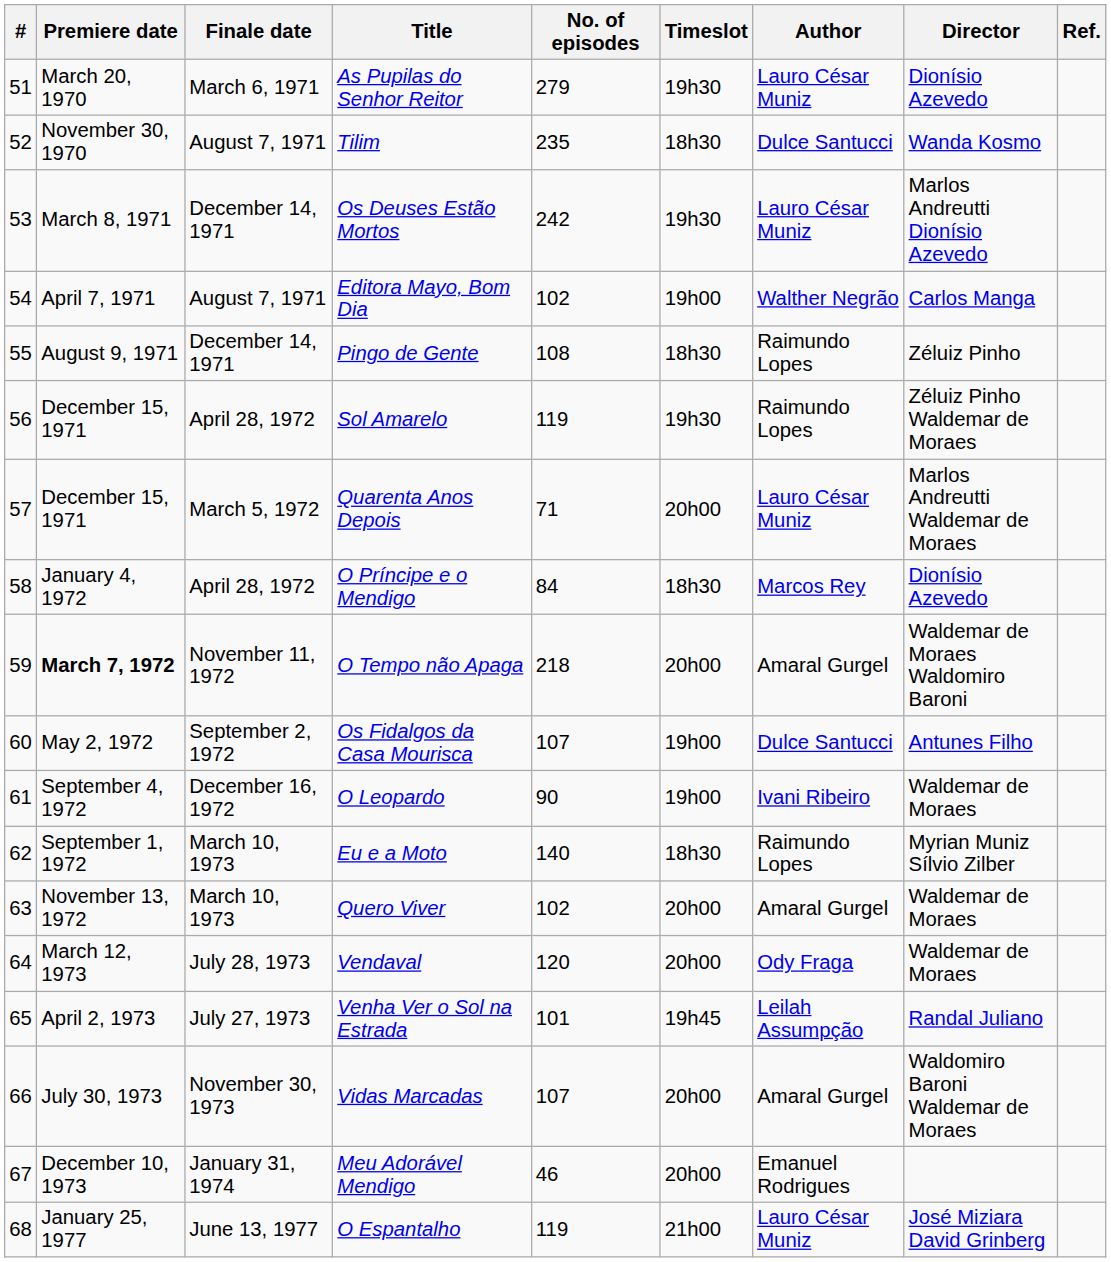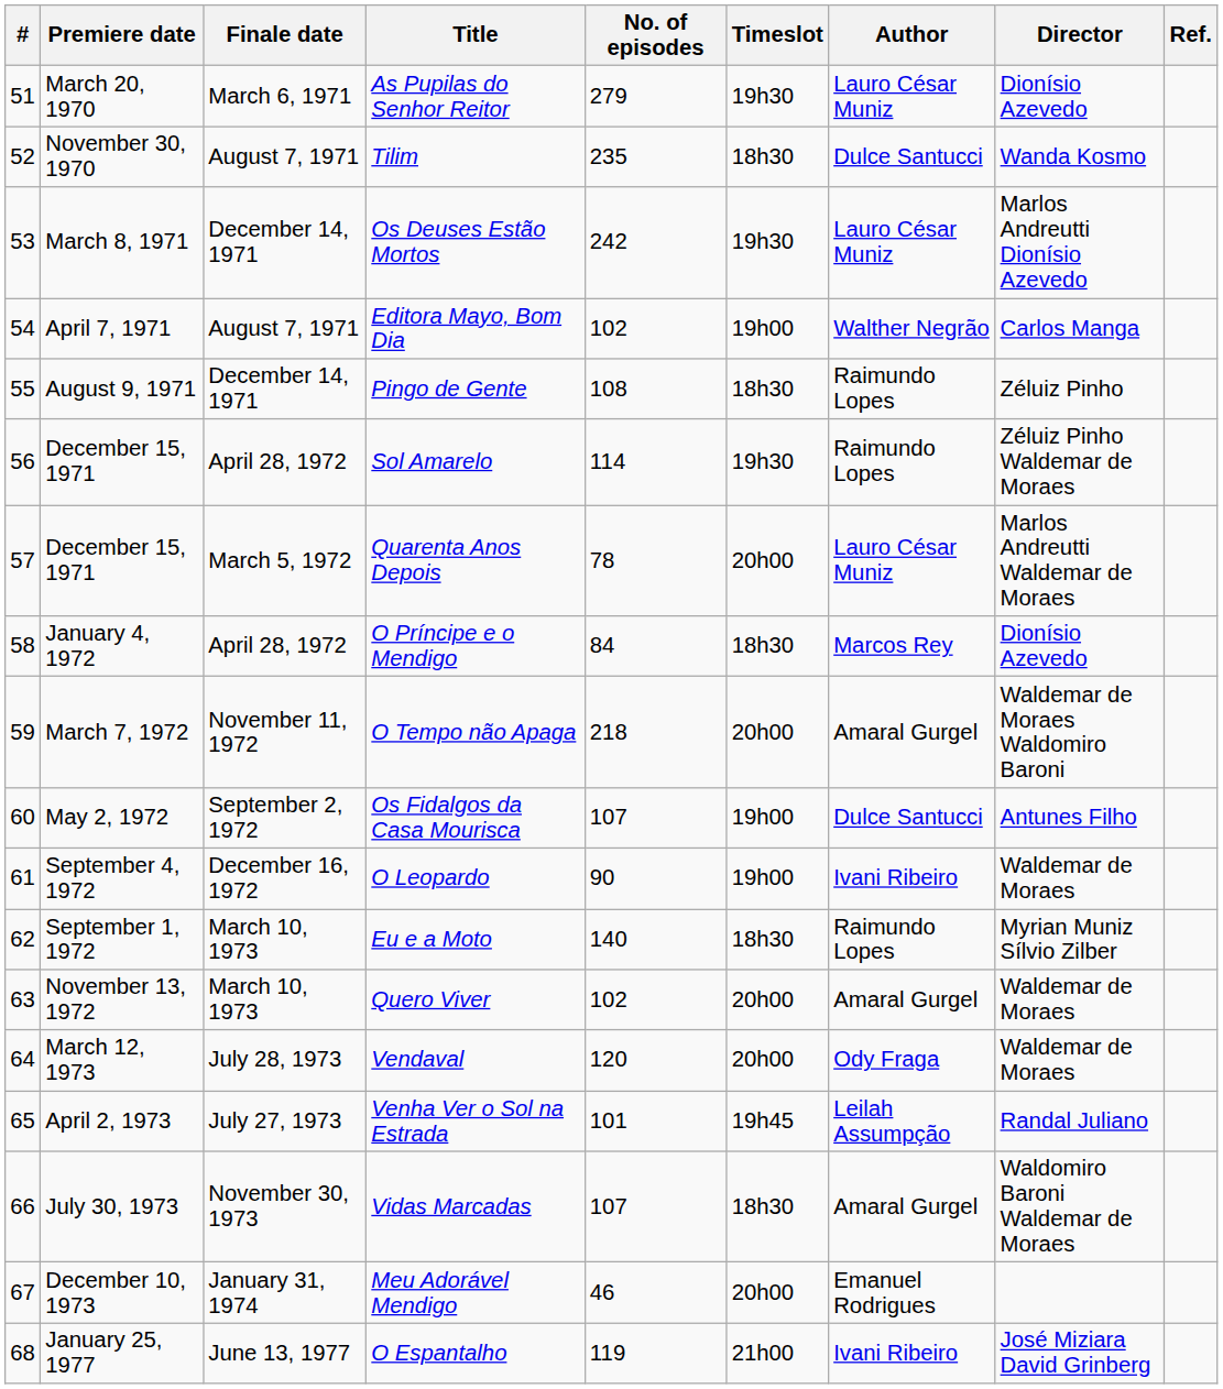Sol Amarelo | No. of episodes: 119 -> 114
Quarenta Anos Depois | No. of episodes: 71 -> 78
O Tempo não Apaga | Premiere date: bold -> normal
Vidas Marcadas | Timeslot: 20h00 -> 18h30
O Espantalho | Author: Lauro César Muniz -> Ivani Ribeiro
